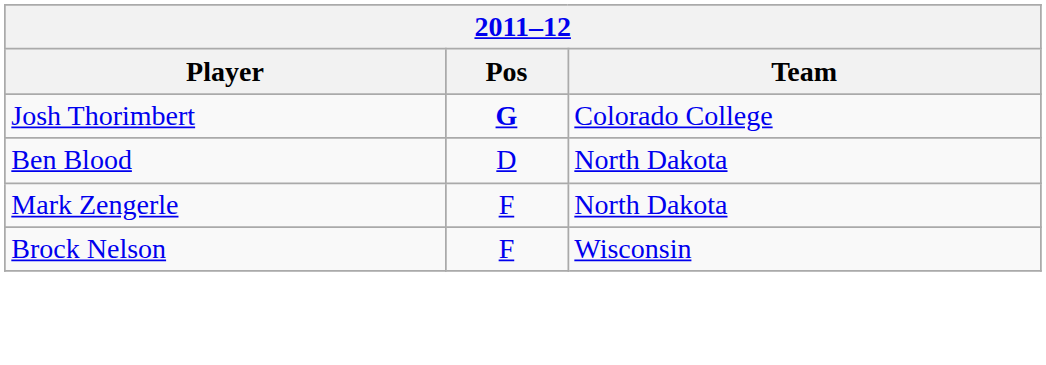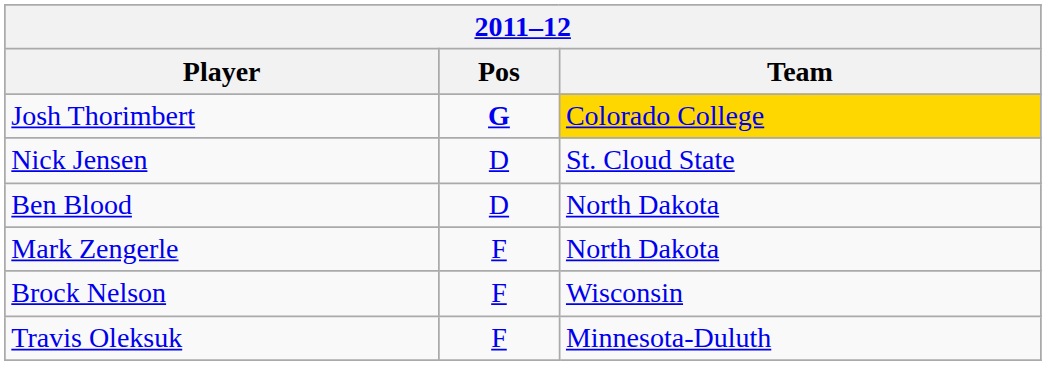Josh Thorimbert | Team: no background -> gold background
+ row: Nick Jensen | D | St. Cloud State
+ row: Travis Oleksuk | F | Minnesota-Duluth
